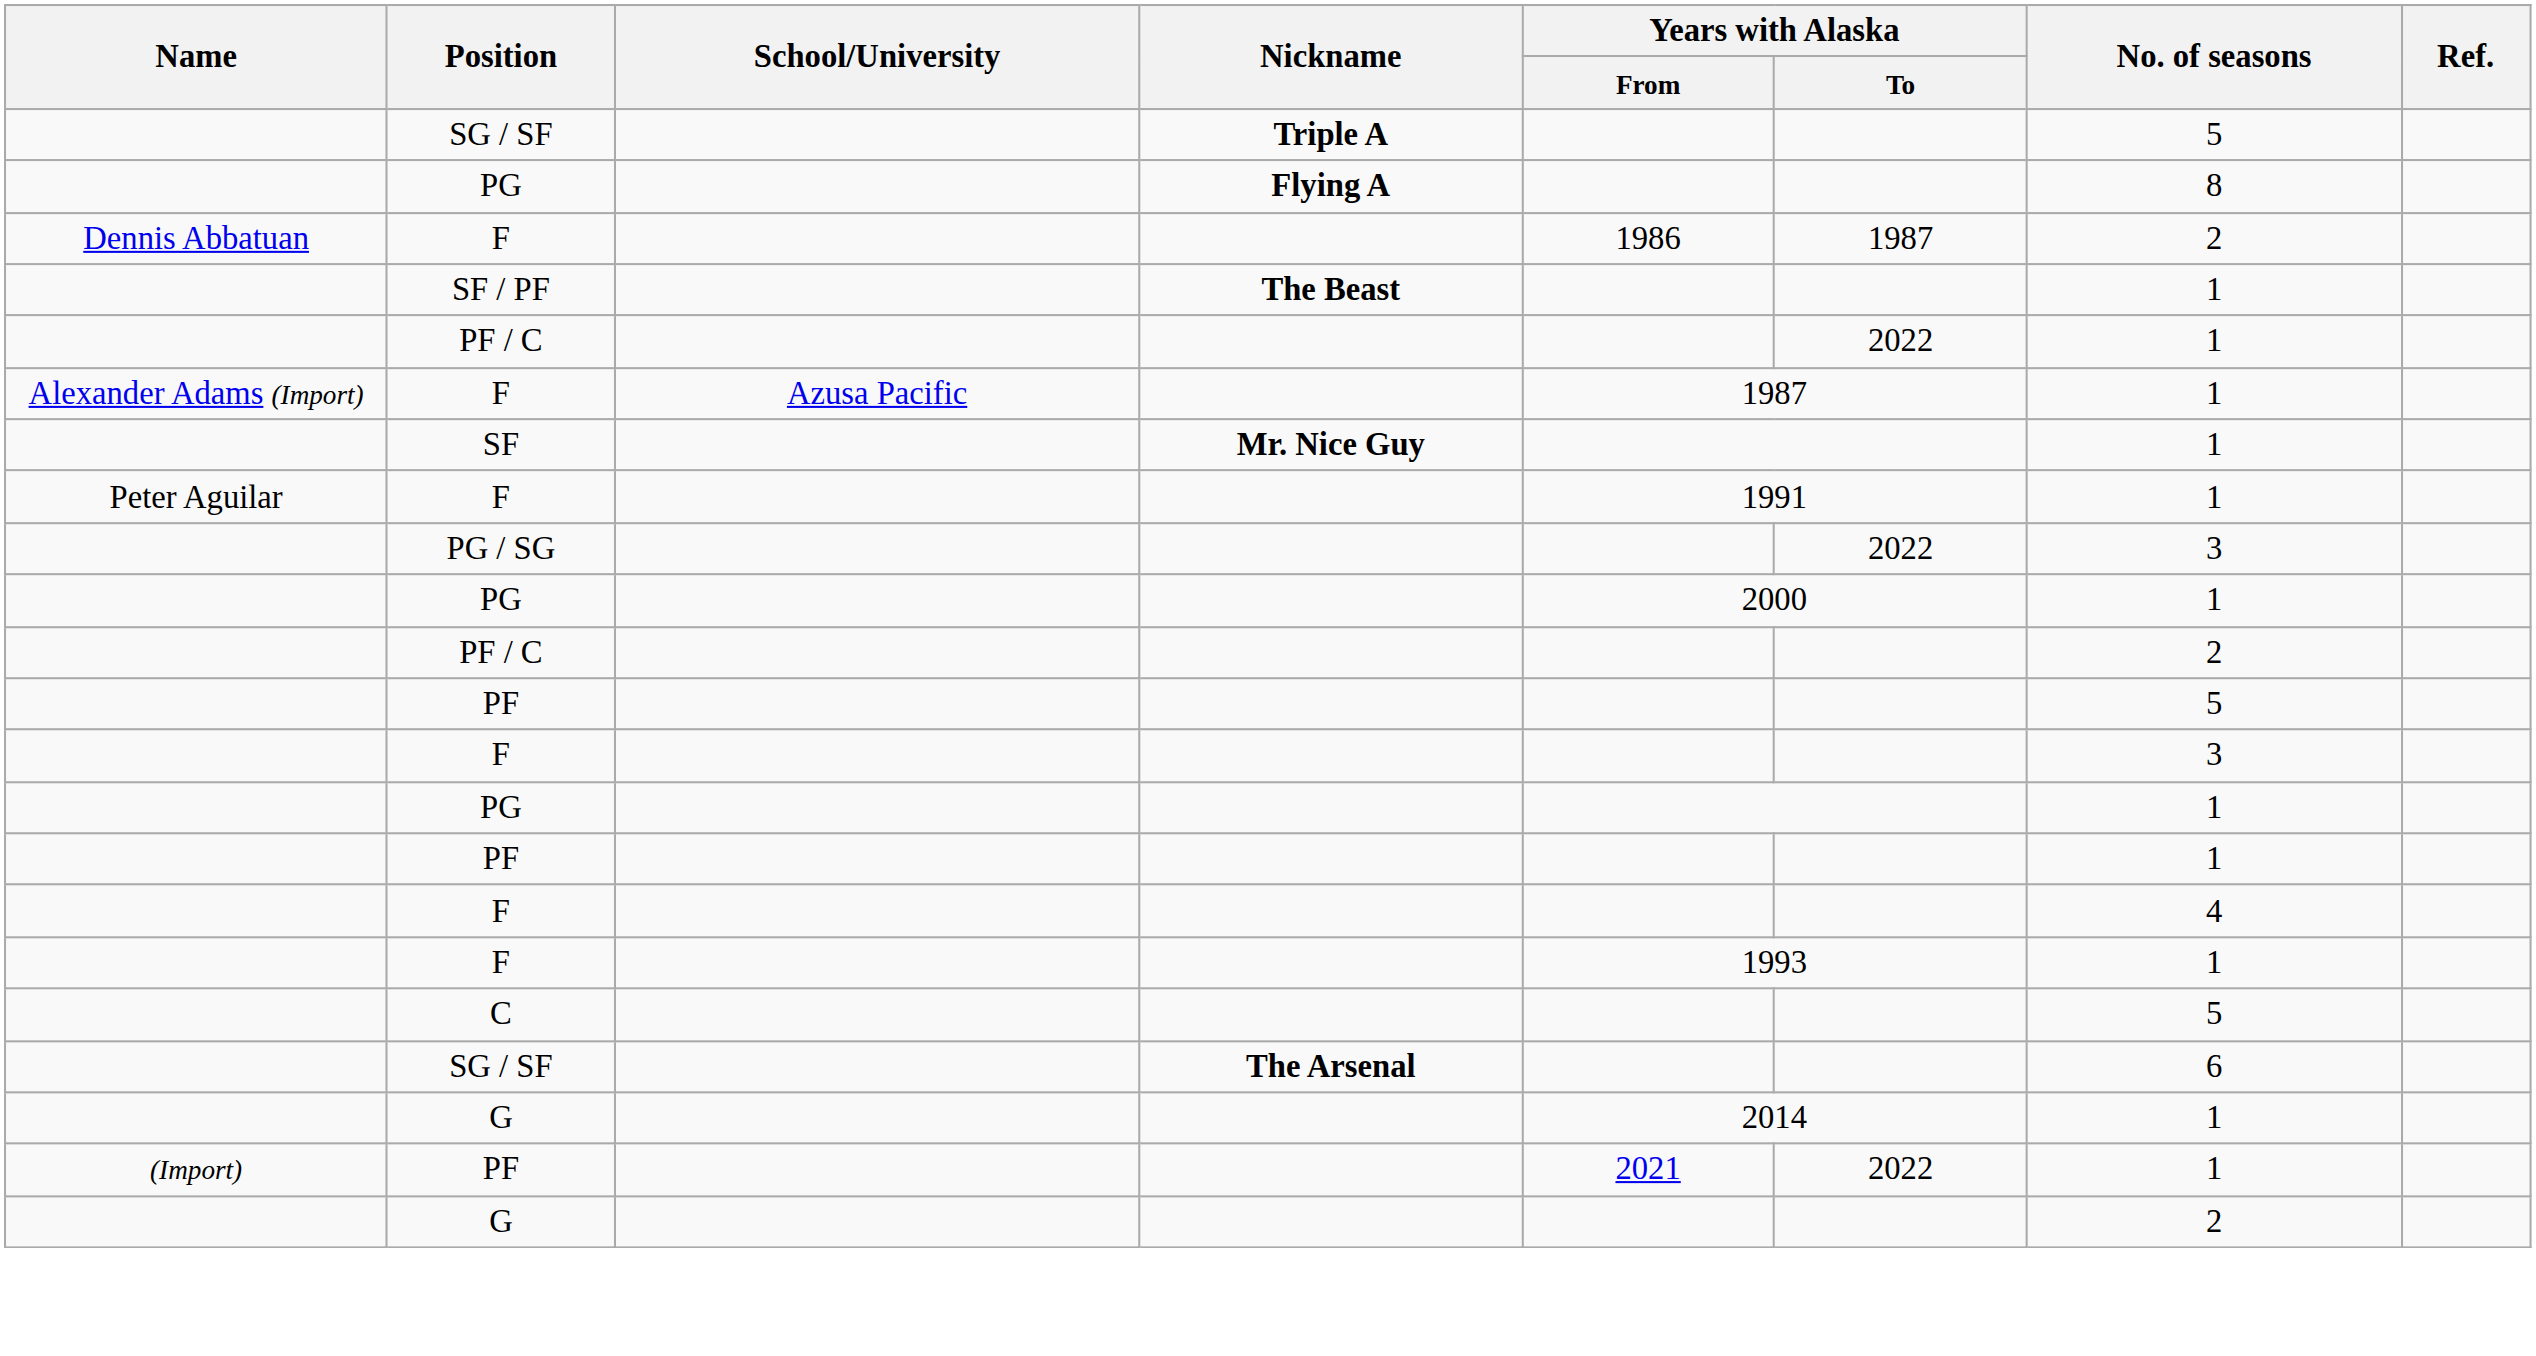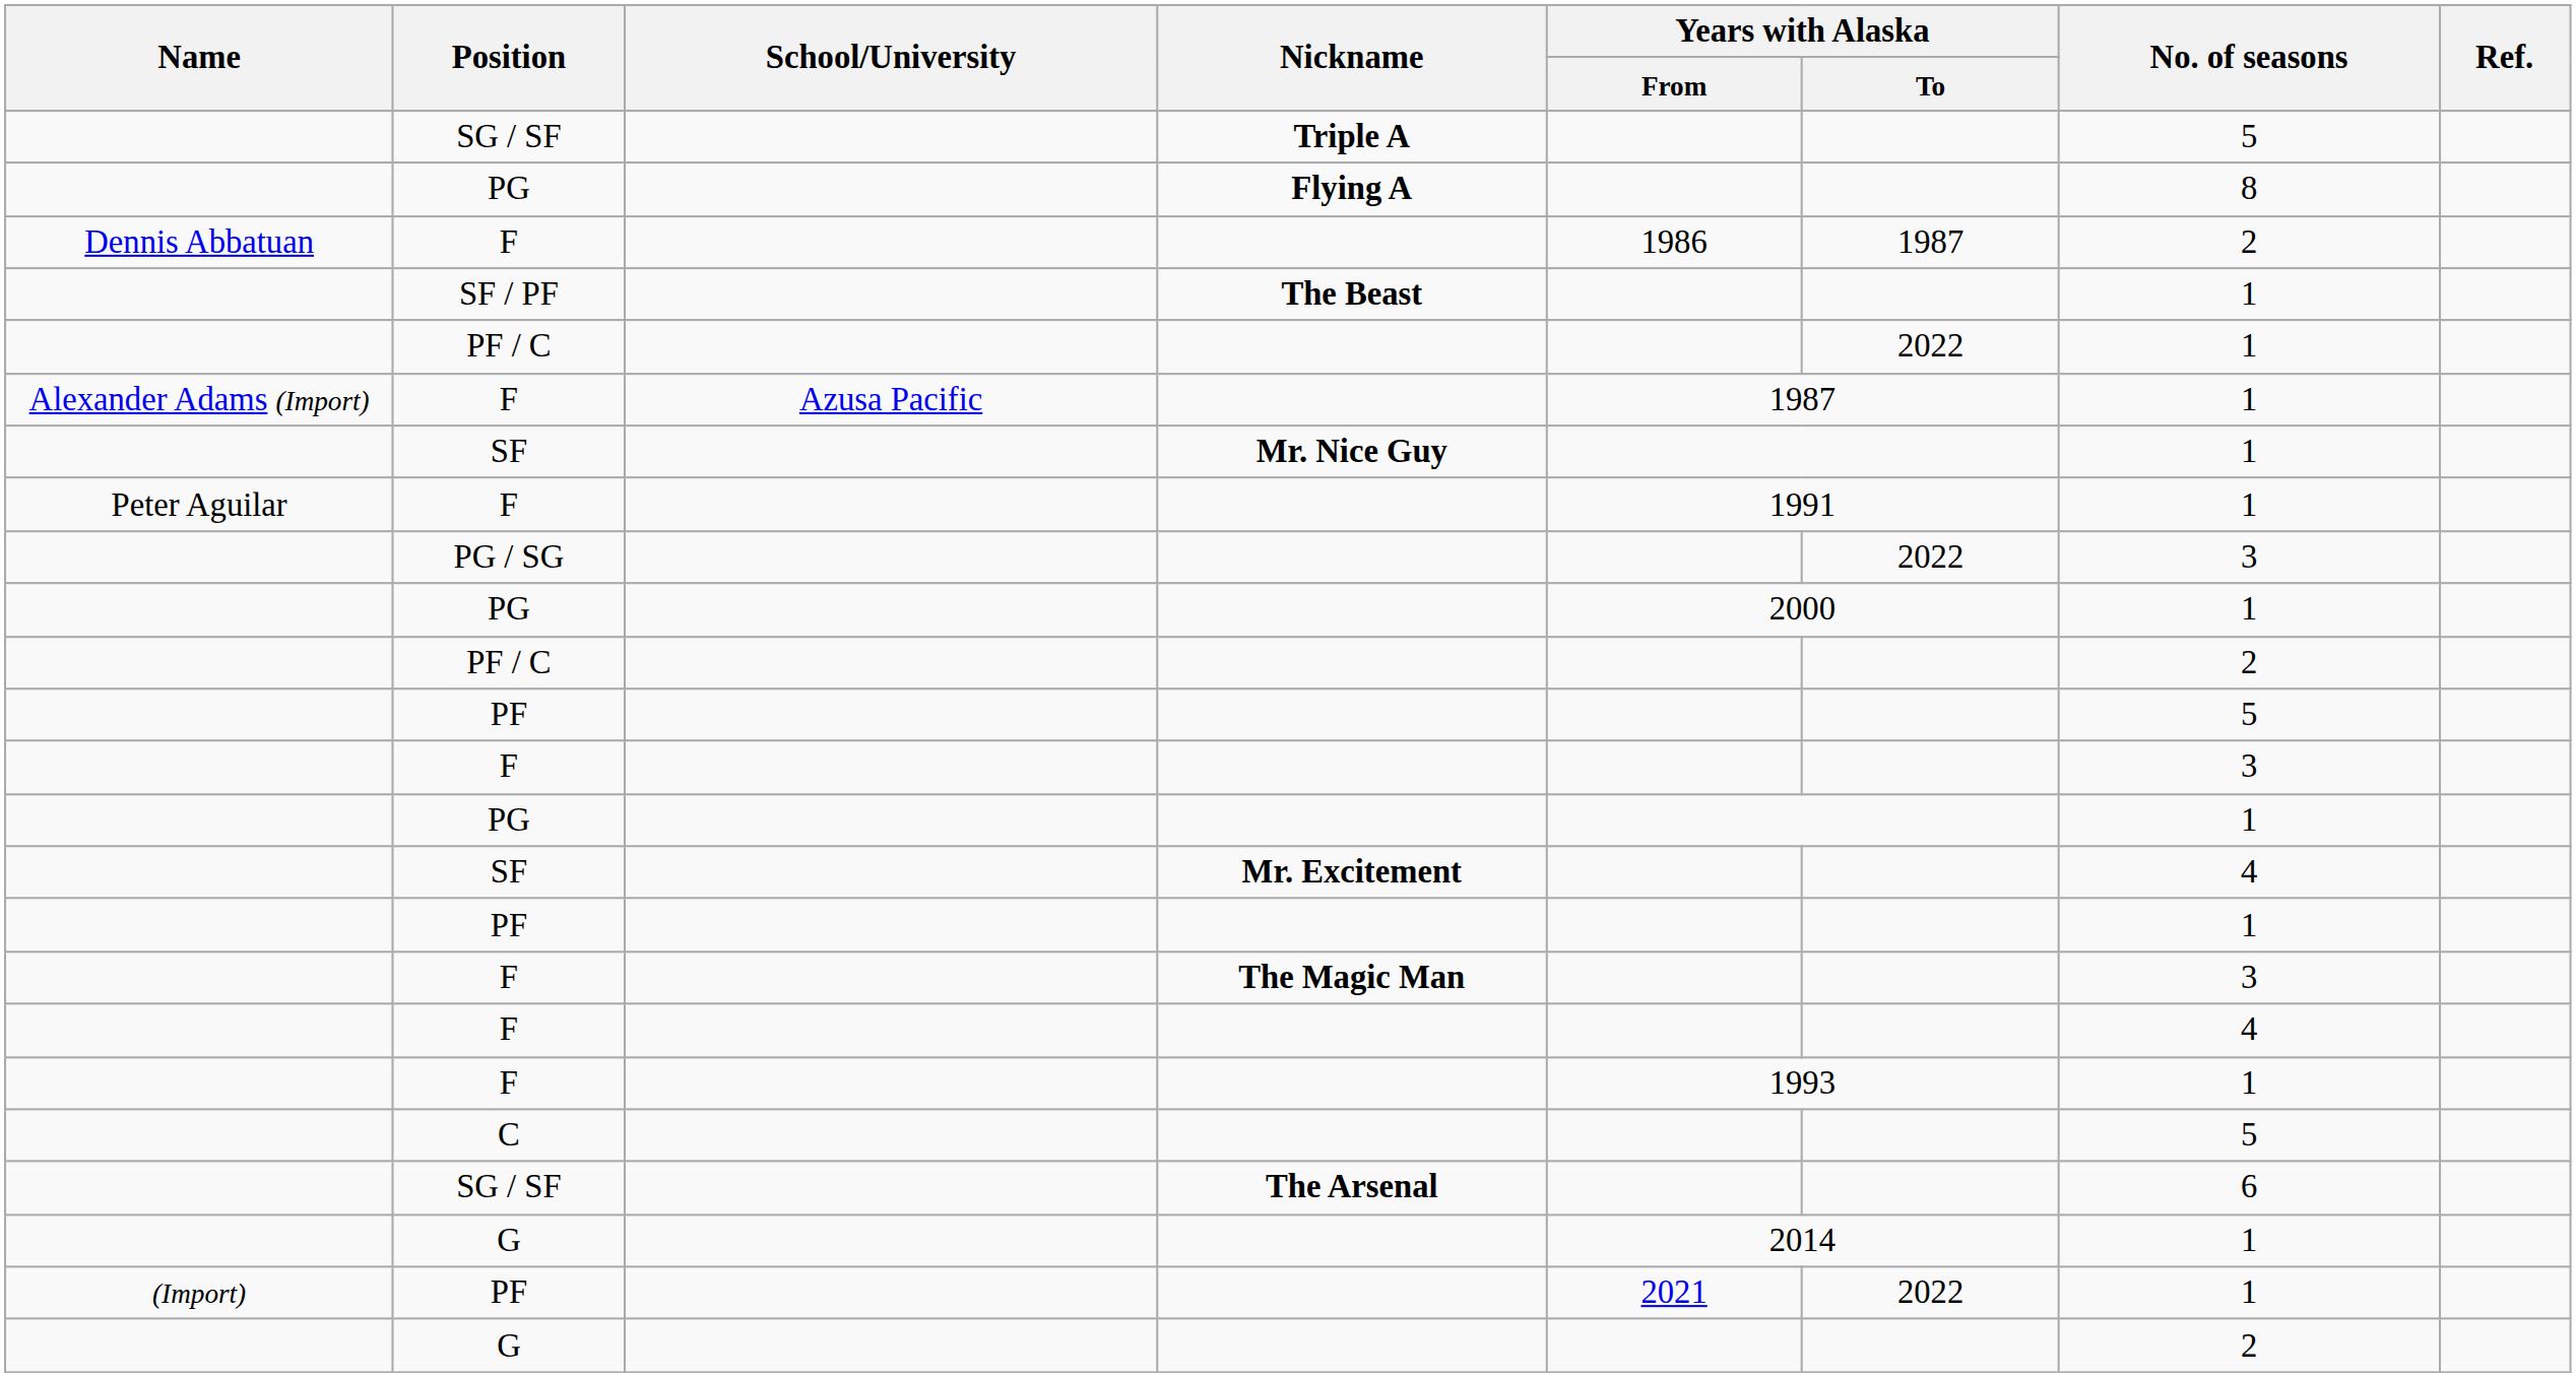+ row: SF | Mr. Excitement | 4
+ row: F | The Magic Man | 3
